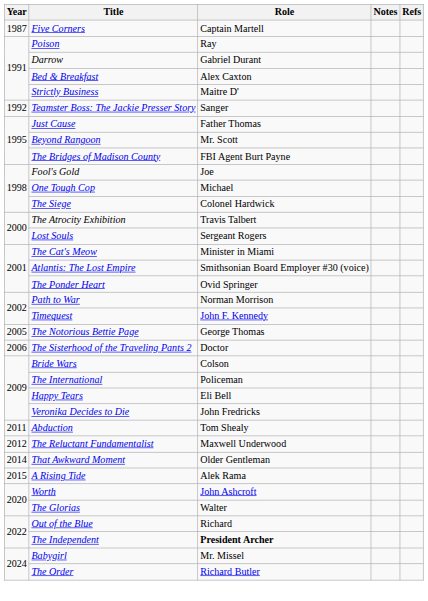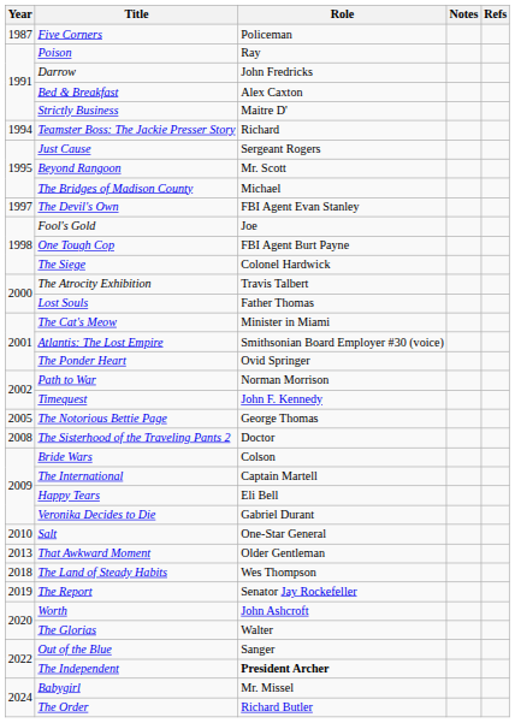Five Corners | Role: Captain Martell -> Policeman
Darrow | Role: Gabriel Durant -> John Fredricks
Teamster Boss: The Jackie Presser Story | Year: 1992 -> 1994
Teamster Boss: The Jackie Presser Story | Role: Sanger -> Richard
Just Cause | Role: Father Thomas -> Sergeant Rogers
The Bridges of Madison County | Role: FBI Agent Burt Payne -> Michael
+ row: 1997 | The Devil's Own | FBI Agent Evan Stanley
One Tough Cop | Role: Michael -> FBI Agent Burt Payne
Lost Souls | Role: Sergeant Rogers -> Father Thomas
The Sisterhood of the Traveling Pants 2 | Year: 2006 -> 2008
The International | Role: Policeman -> Captain Martell
Veronika Decides to Die | Role: John Fredricks -> Gabriel Durant
+ row: 2010 | Salt | One-Star General
- row: 2011 | Abduction | Tom Shealy
- row: 2012 | The Reluctant Fundamentalist | Maxwell Underwood
That Awkward Moment | Year: 2014 -> 2013
- row: 2015 | A Rising Tide | Alek Rama
+ row: 2018 | The Land of Steady Habits | Wes Thompson
+ row: 2019 | The Report | Senator Jay Rockefeller
Out of the Blue | Role: Richard -> Sanger
